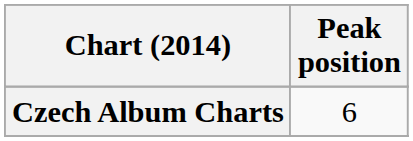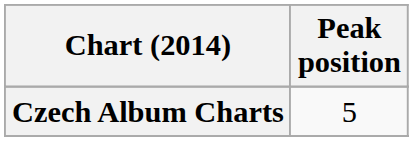Czech Album Charts | Peak position: 6 -> 5
